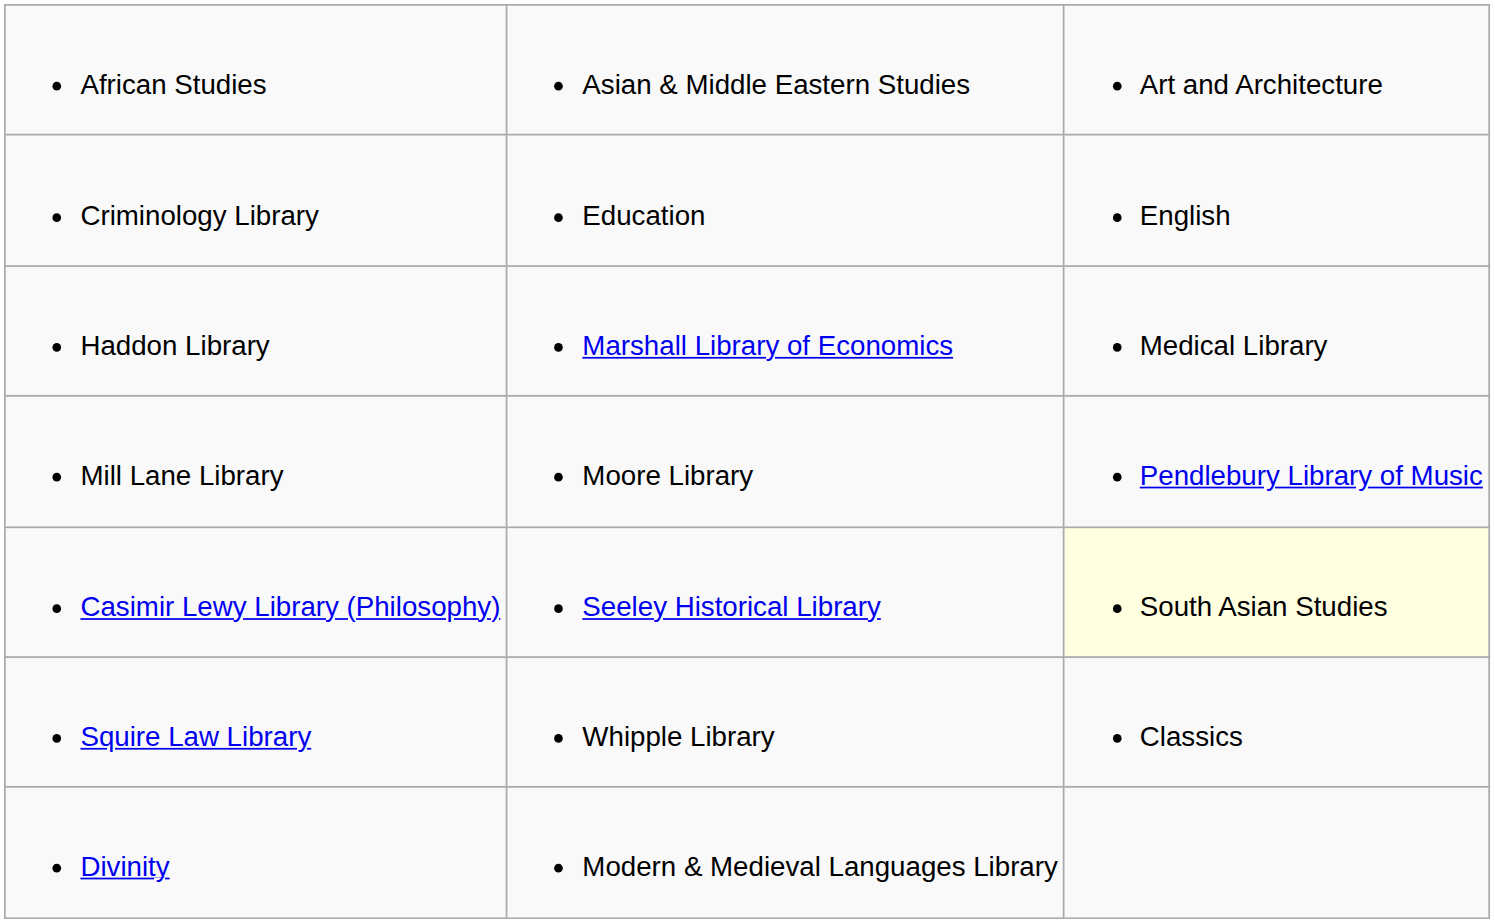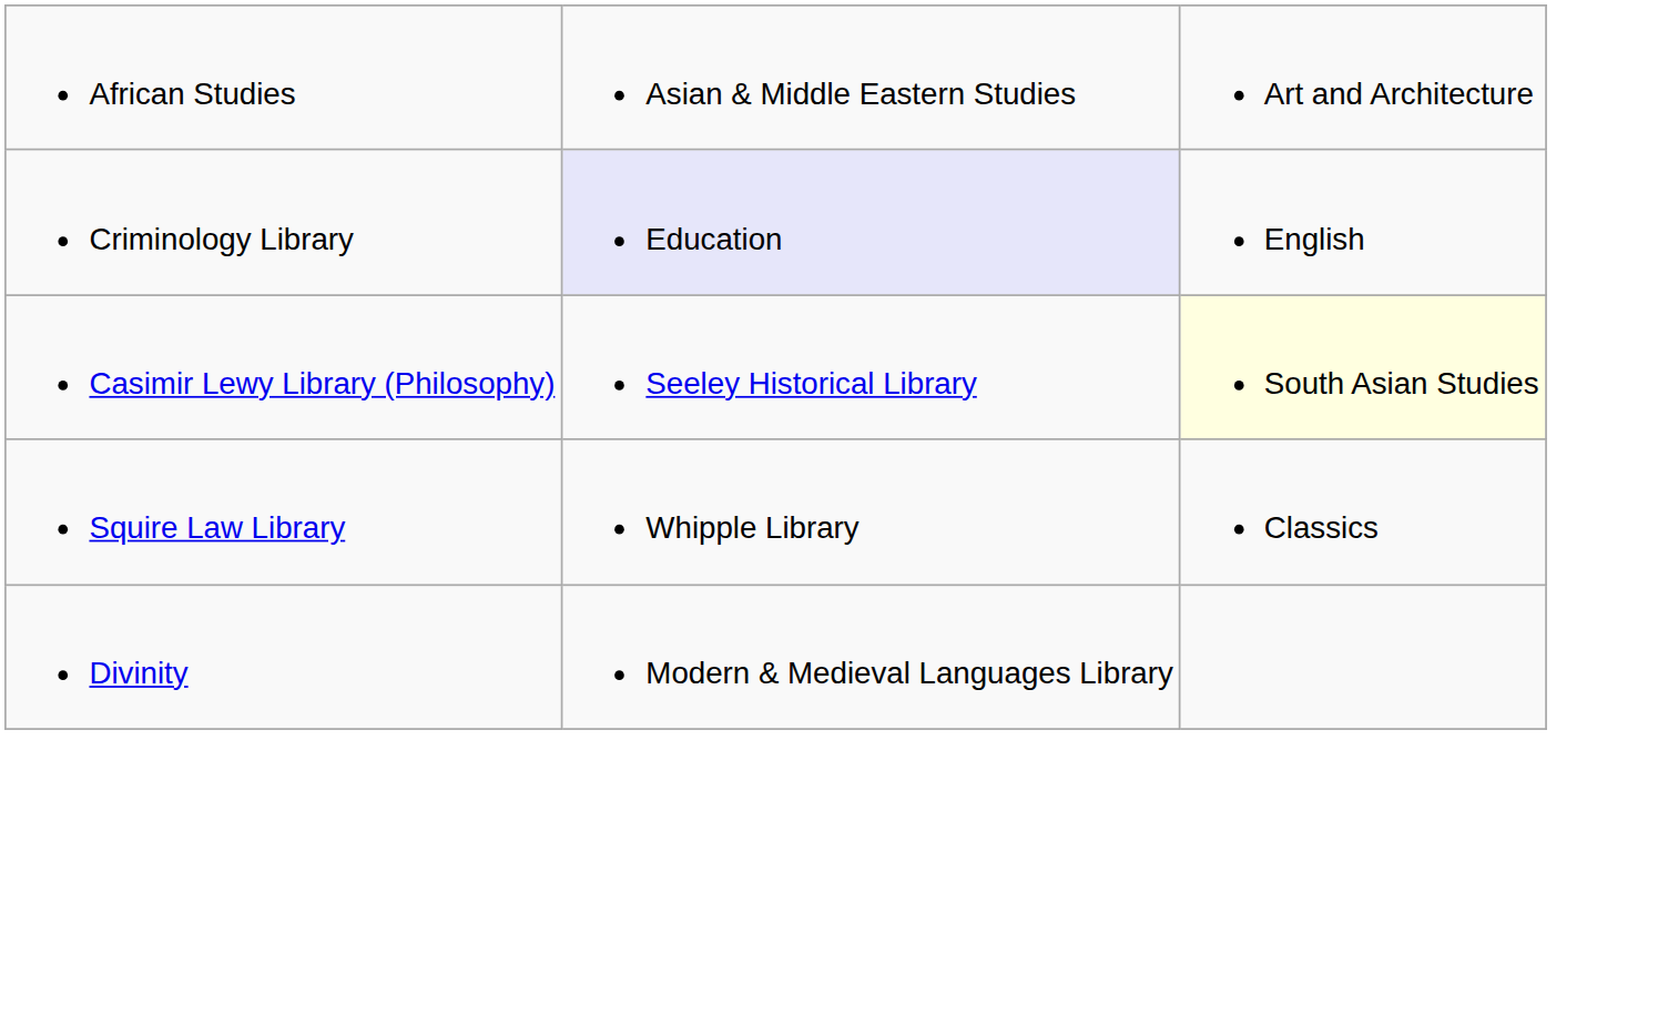Criminology Library | column 2: no background -> lavender background
- row: Haddon Library | Marshall Library of Economics | Medical Library
- row: Mill Lane Library | Moore Library | Pendlebury Library of Music
